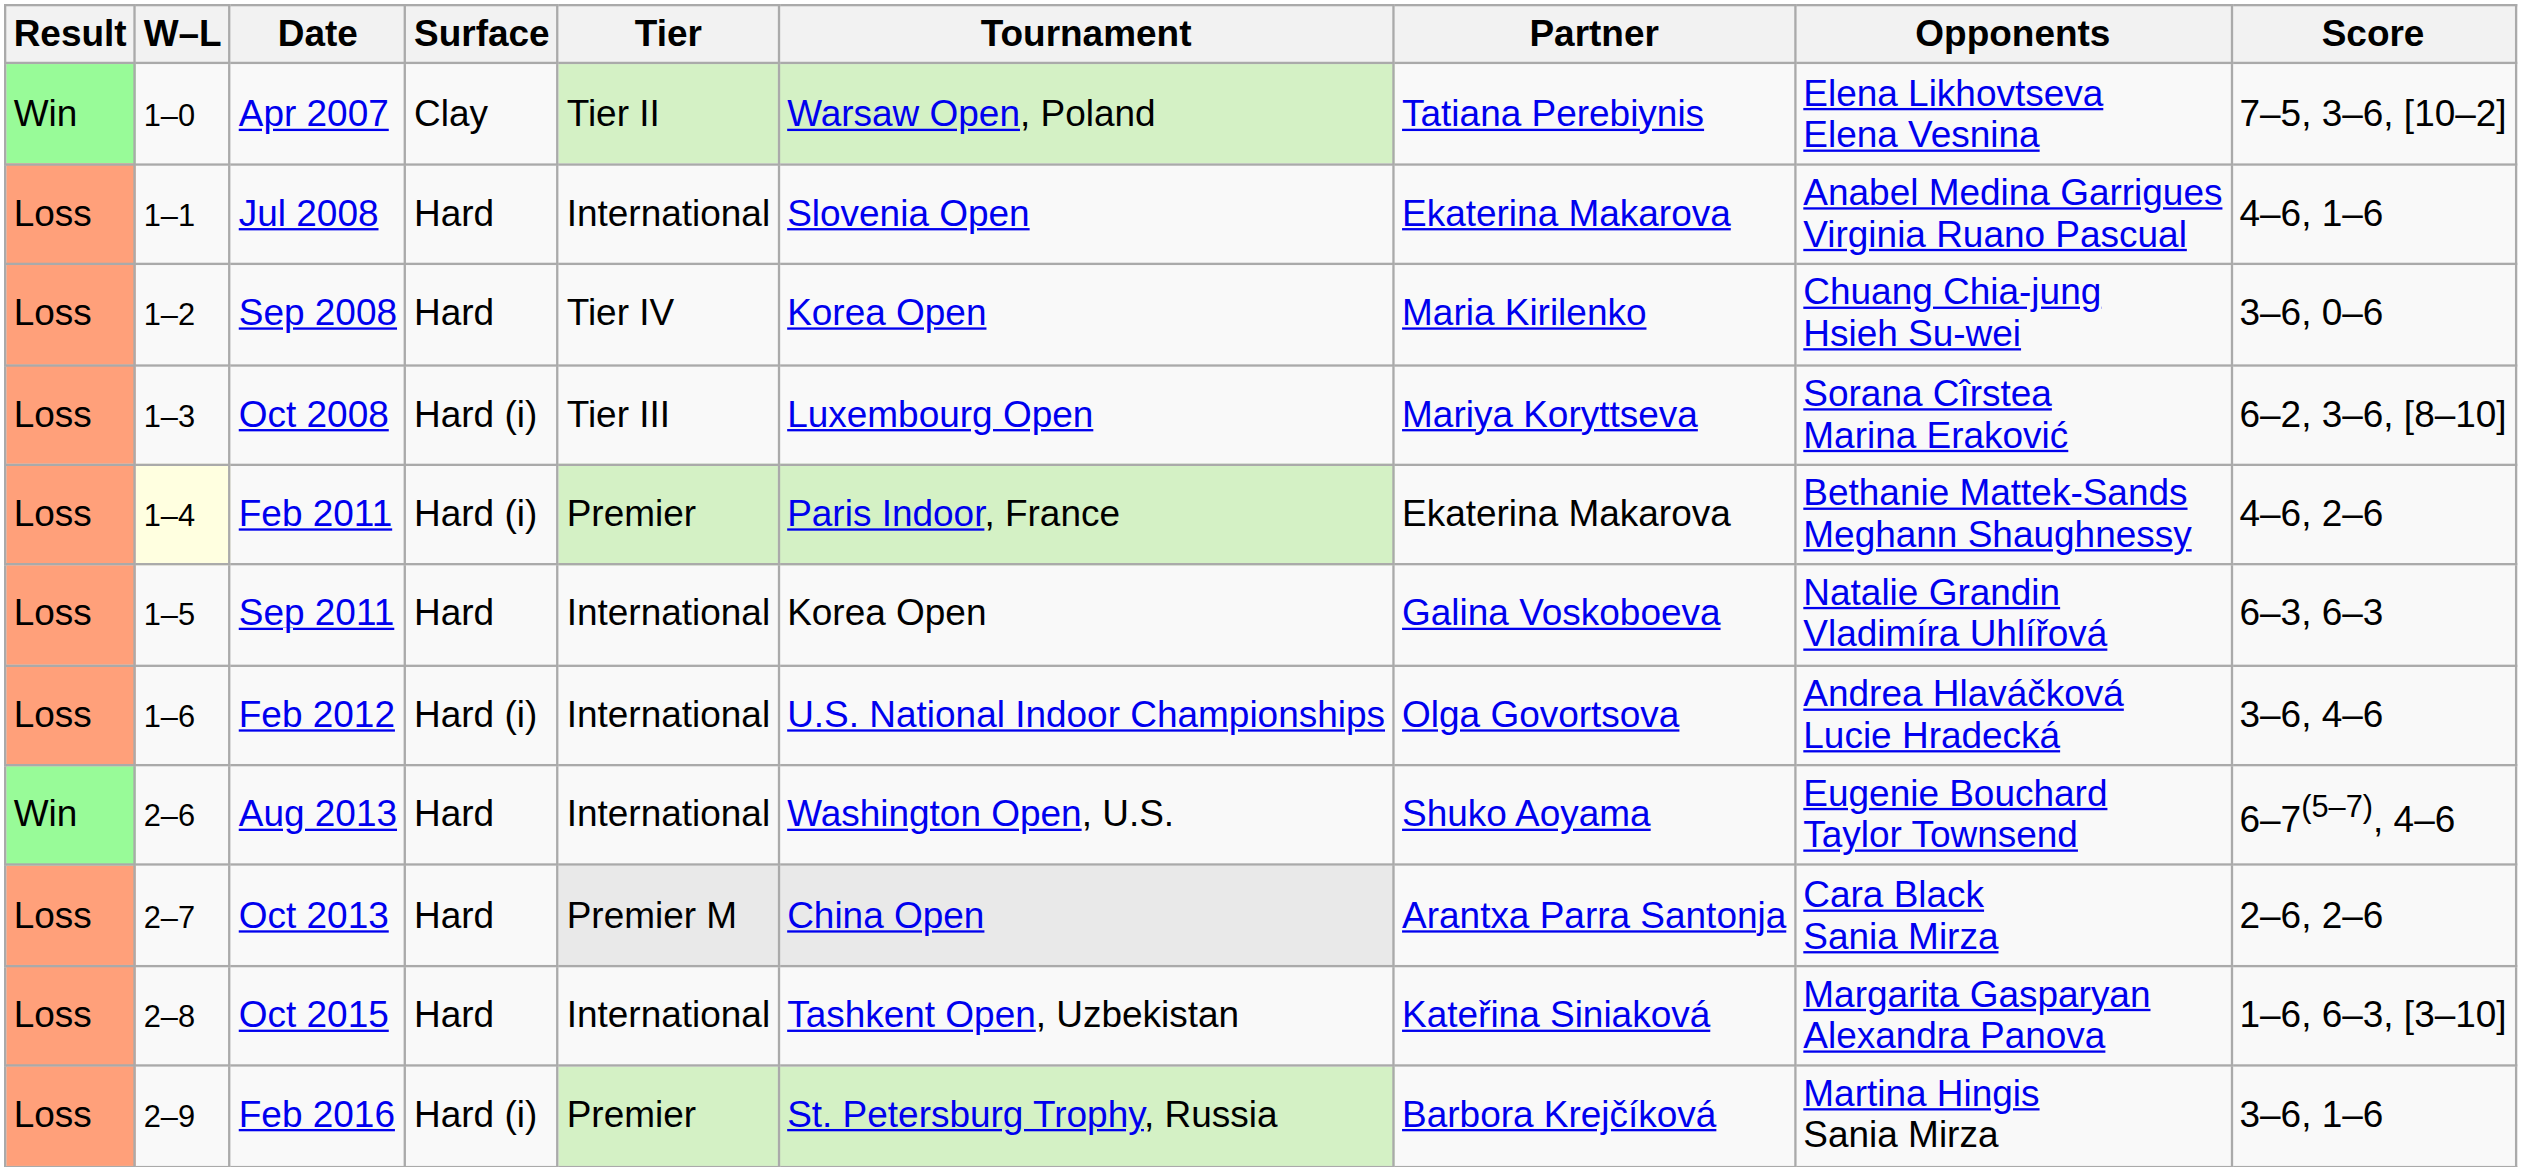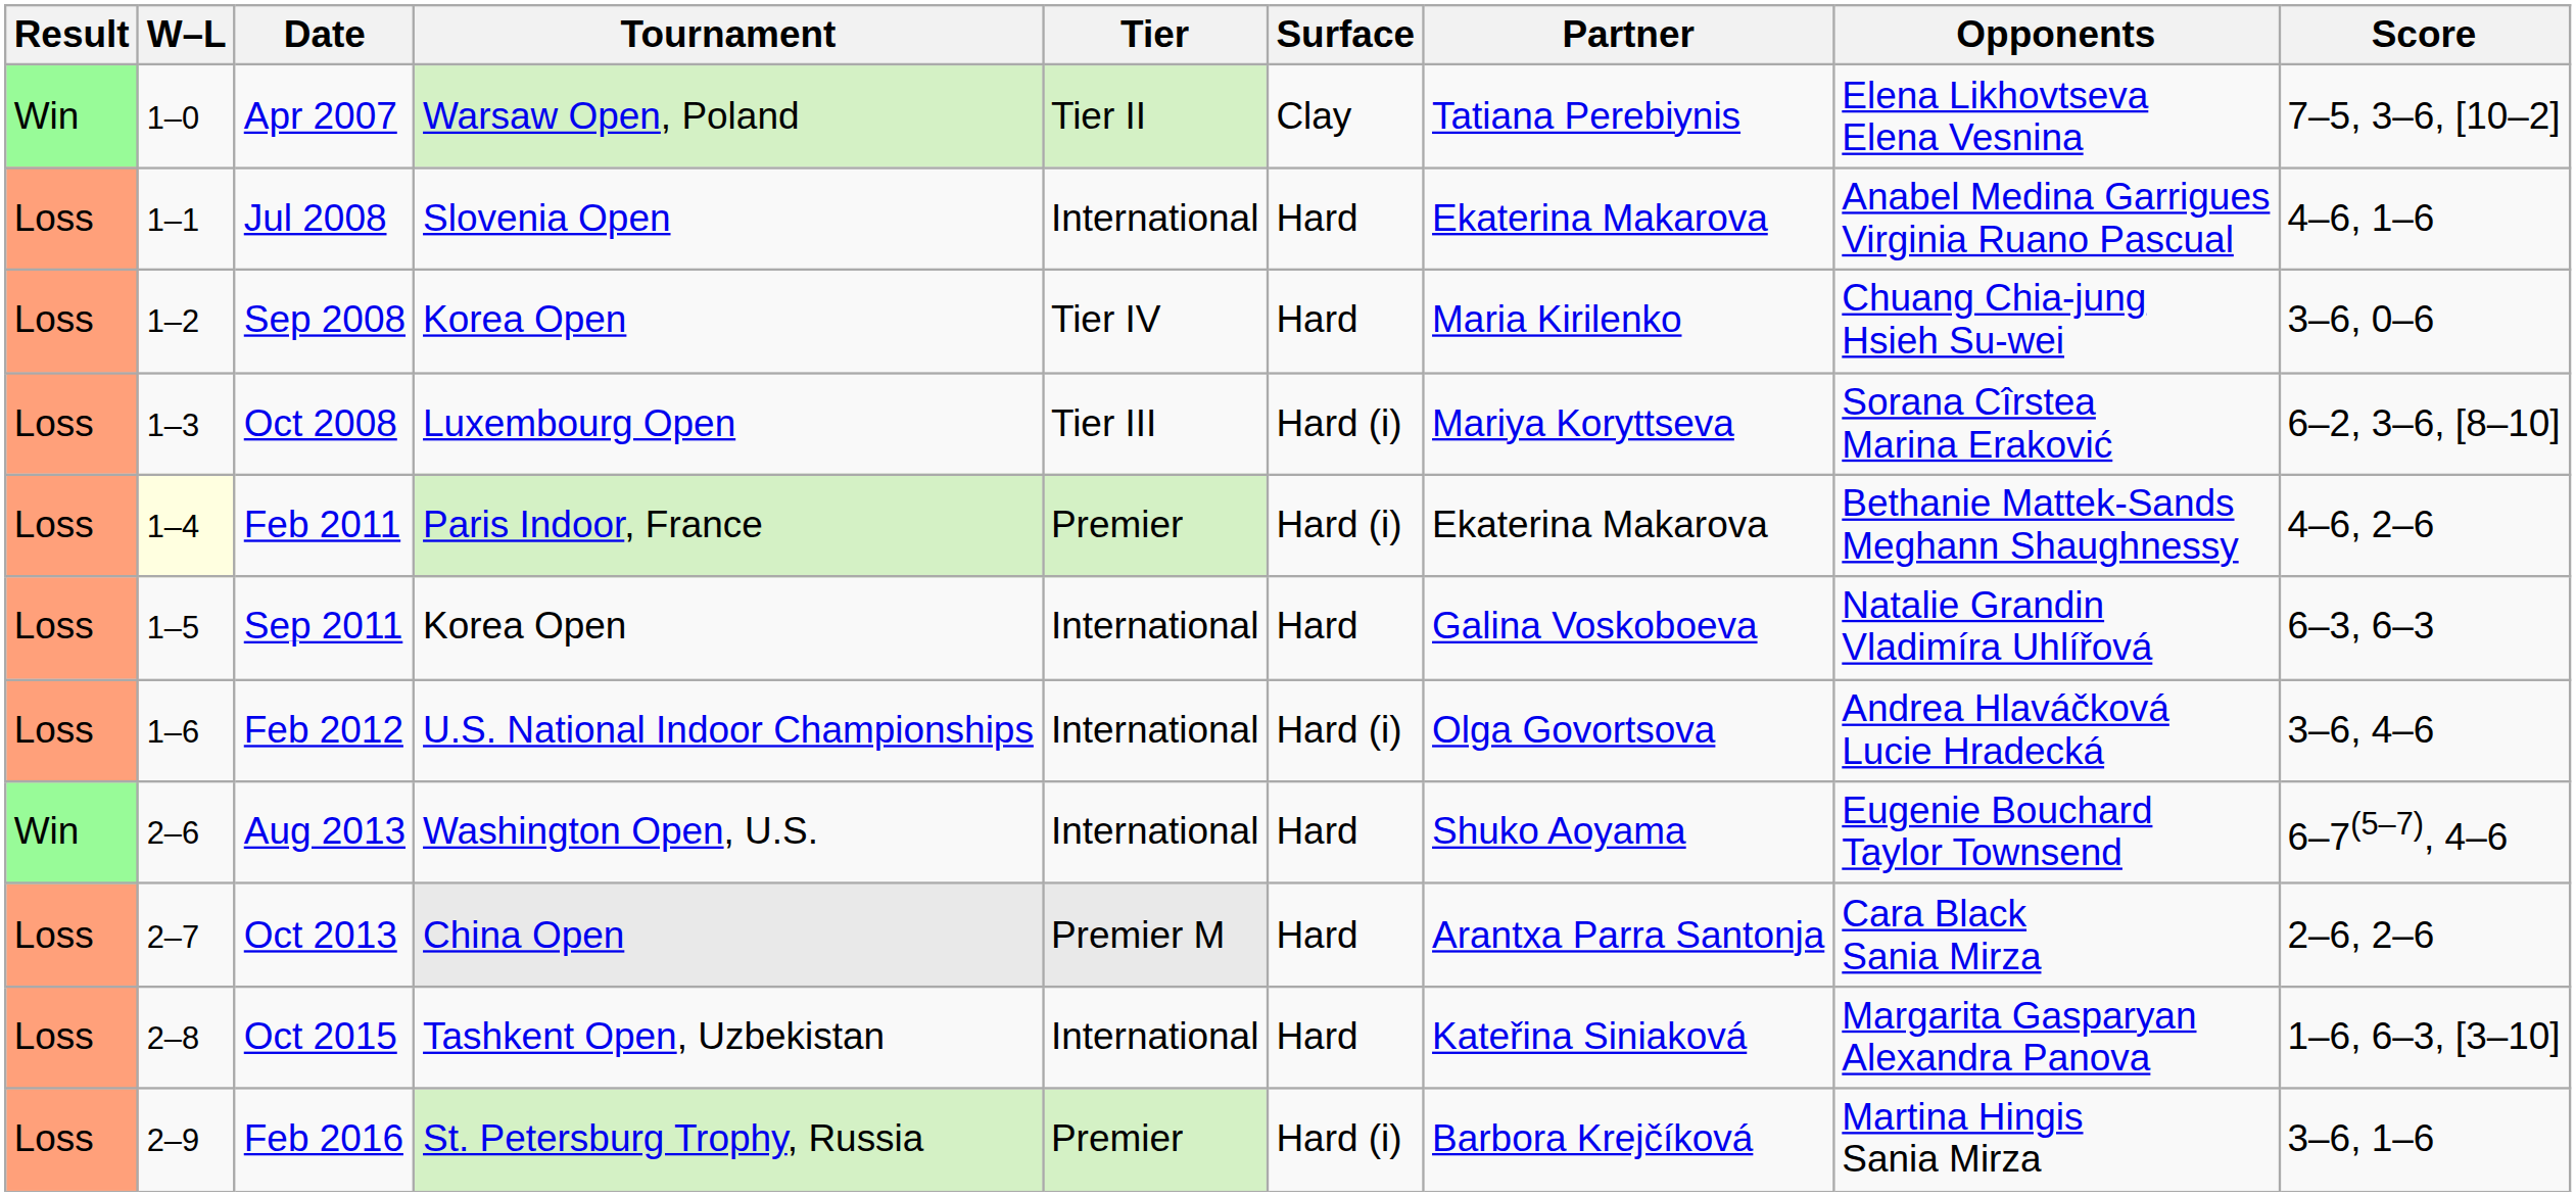columns swapped: Tournament <-> Surface
